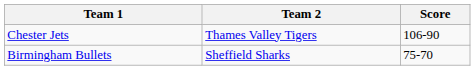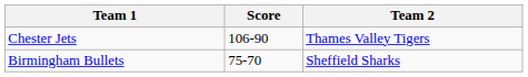columns swapped: Team 2 <-> Score
